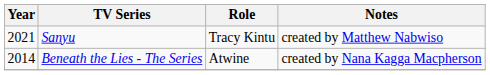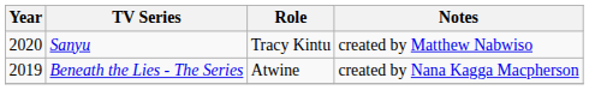Sanyu | Year: 2021 -> 2020
Beneath the Lies - The Series | Year: 2014 -> 2019
